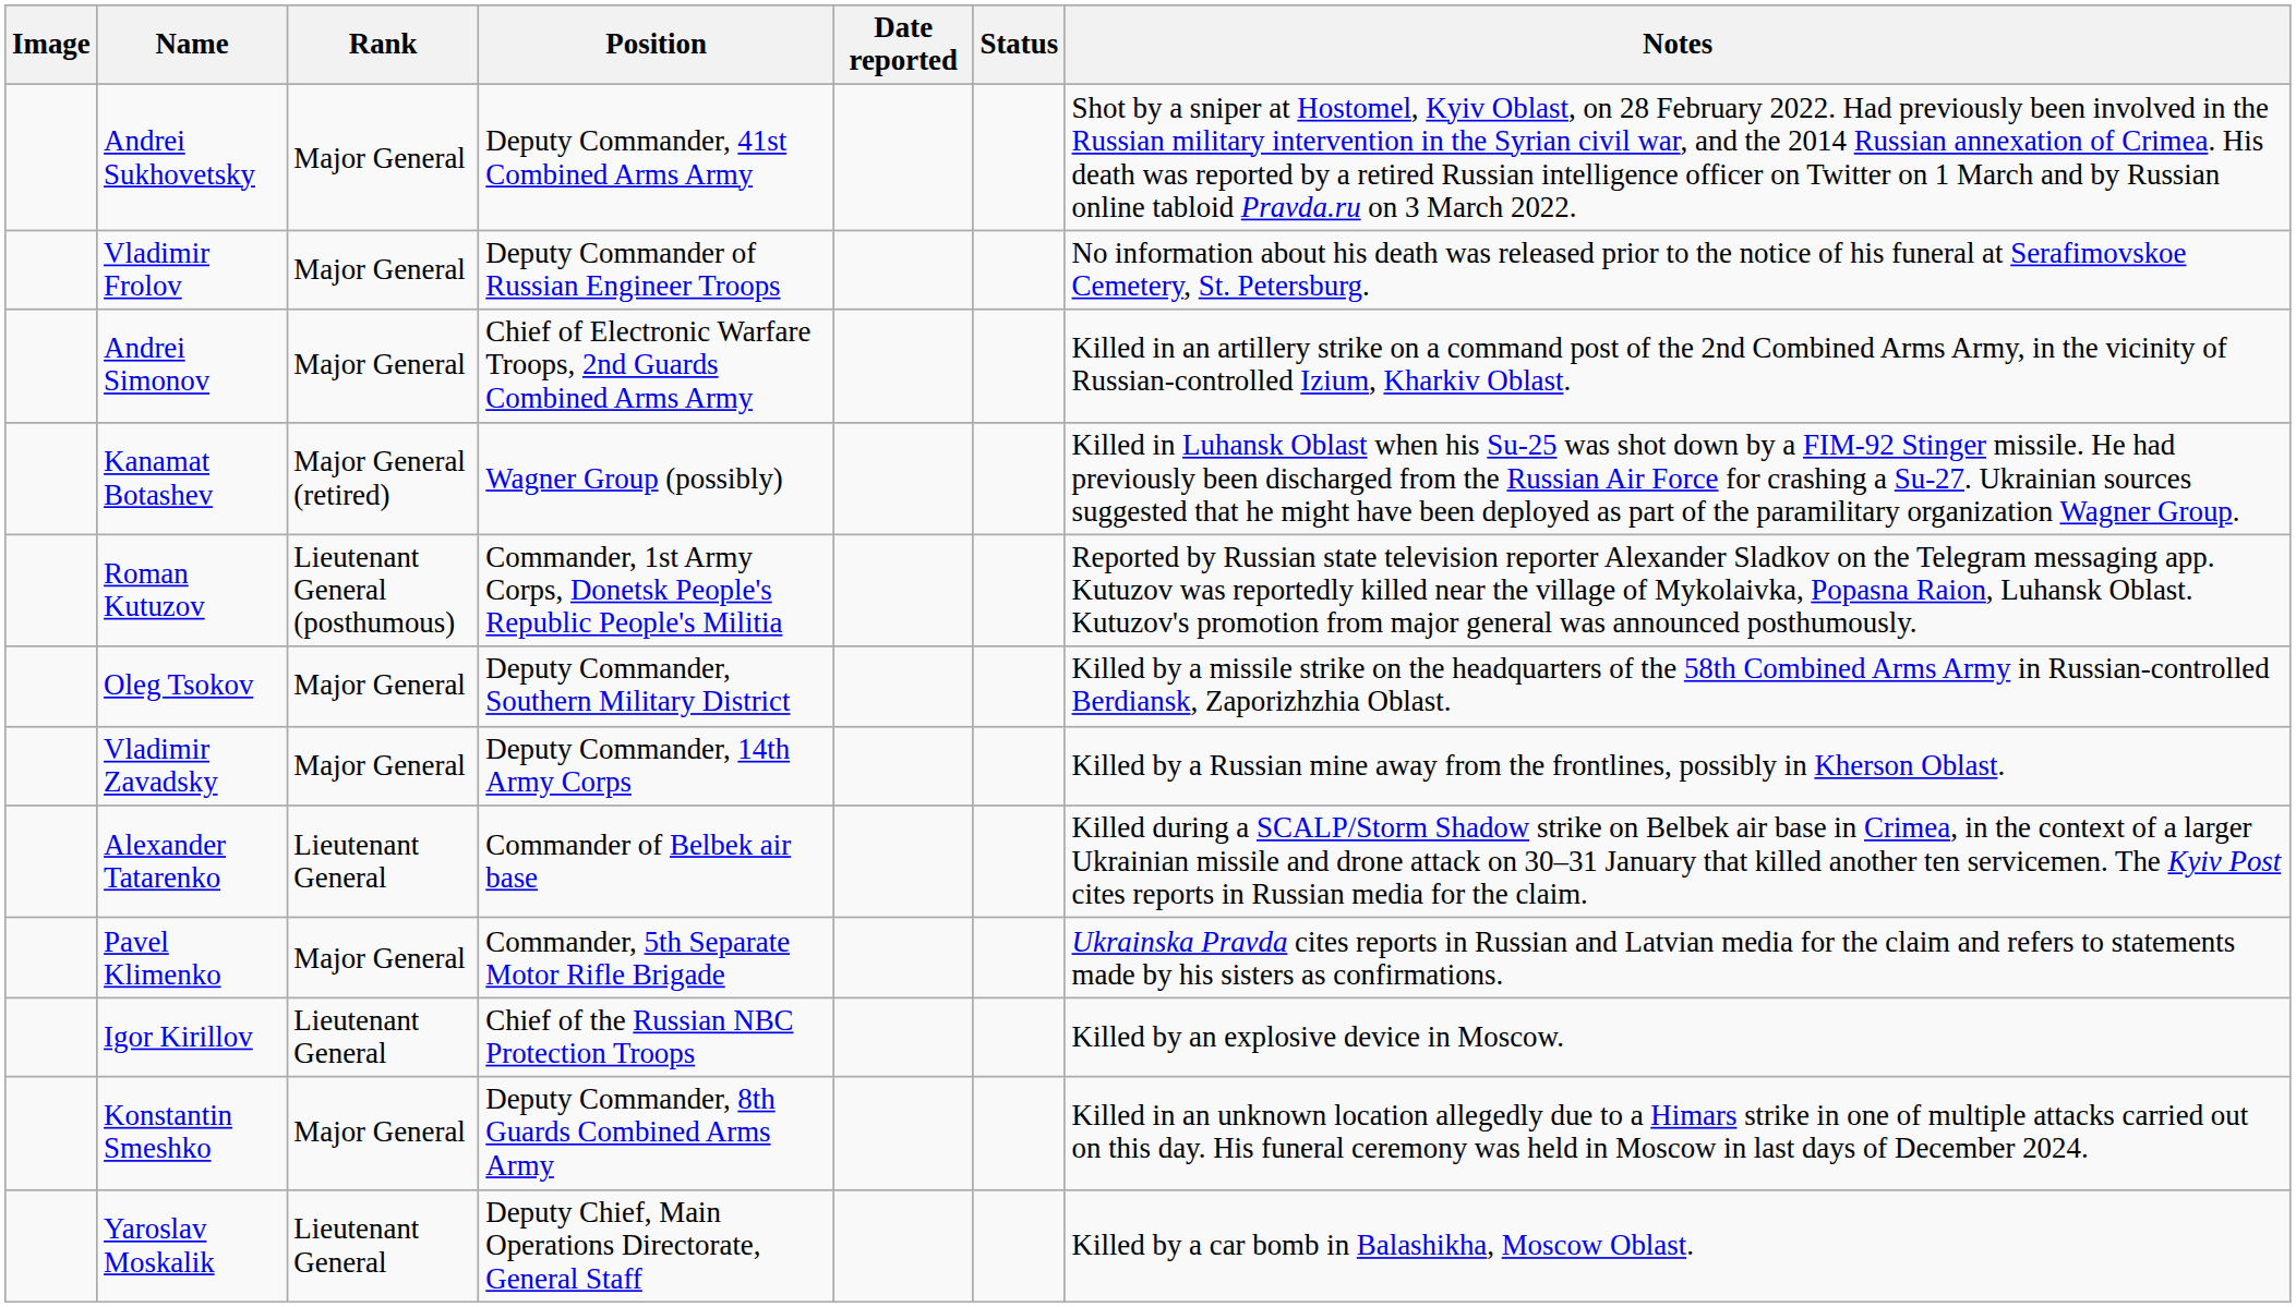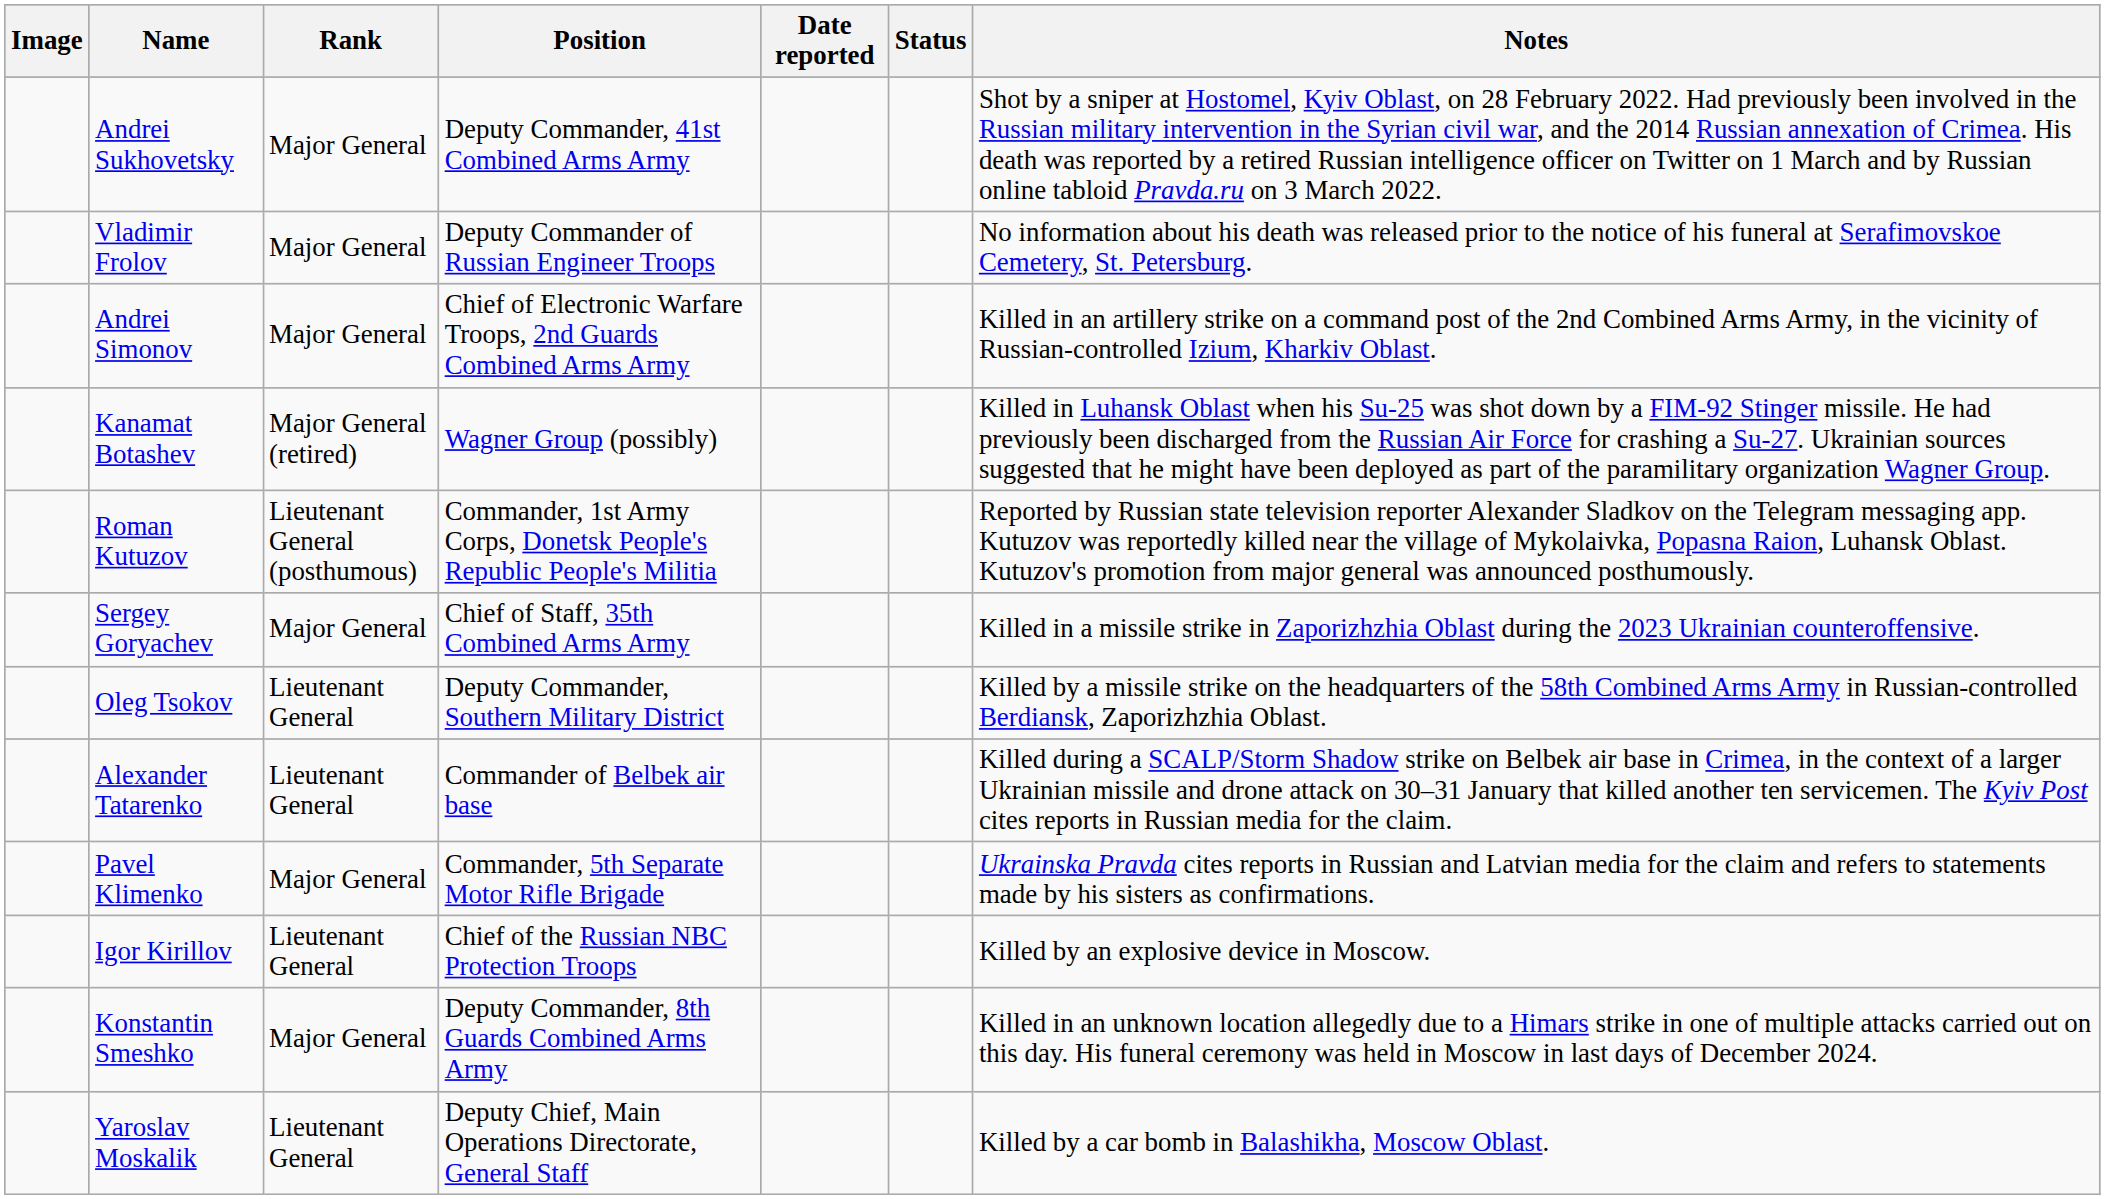+ row: Sergey Goryachev | Major General | Chief of Staff, 35th Combined Arms Army | Killed in a missile strike in Zaporizhzhia Oblast during the 2023 Ukrainian counteroffensive.
Oleg Tsokov | Rank: Major General -> Lieutenant General
- row: Vladimir Zavadsky | Major General | Deputy Commander, 14th Army Corps | Killed by a Russian mine away from the frontlines, possibly in Kherson Oblast.
